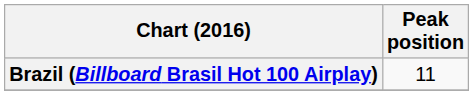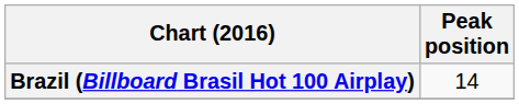Brazil (Billboard Brasil Hot 100 Airplay) | Peak position: 11 -> 14
